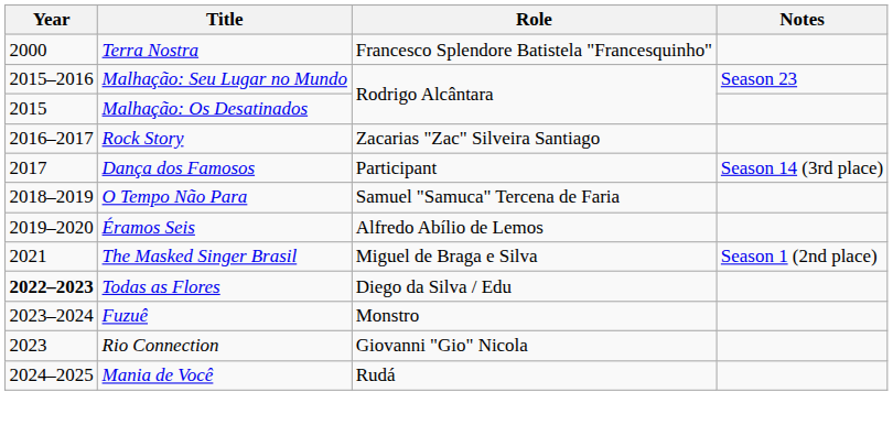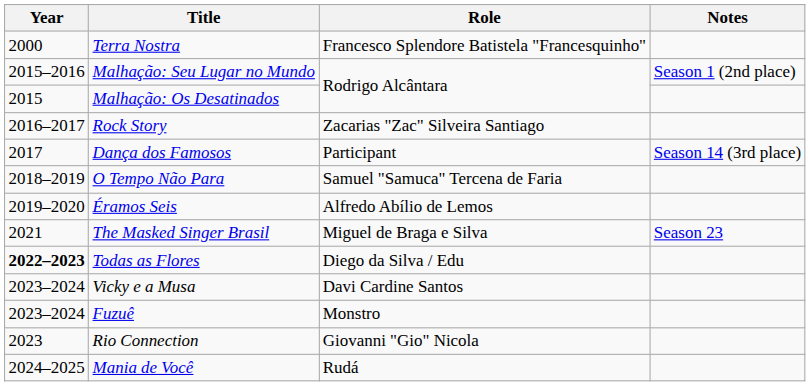Malhação: Seu Lugar no Mundo | Notes: Season 23 -> Season 1 (2nd place)
The Masked Singer Brasil | Notes: Season 1 (2nd place) -> Season 23
+ row: 2023–2024 | Vicky e a Musa | Davi Cardine Santos
